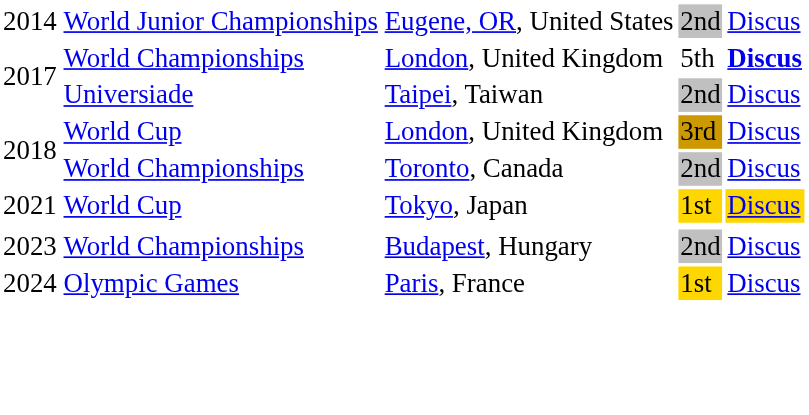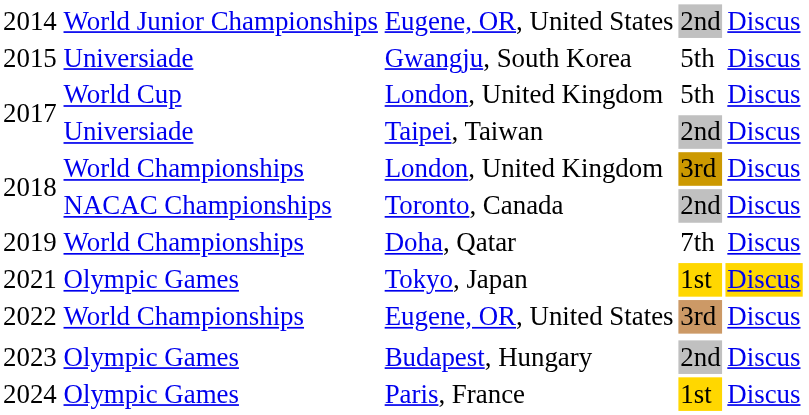+ row: 2015 | Universiade | Gwangju, South Korea | 5th | Discus
2017 / London, United Kingdom | column 2: World Championships -> World Cup
2017 / London, United Kingdom | column 5: bold -> normal
2018 / London, United Kingdom | column 2: World Cup -> World Championships
Toronto, Canada | column 2: World Championships -> NACAC Championships
+ row: 2019 | World Championships | Doha, Qatar | 7th | Discus
Tokyo, Japan | column 2: World Cup -> Olympic Games
+ row: 2022 | World Championships | Eugene, OR, United States | 3rd | Discus
Budapest, Hungary | column 2: World Championships -> Olympic Games
